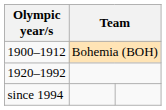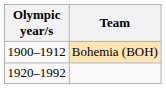- row: since 1994
